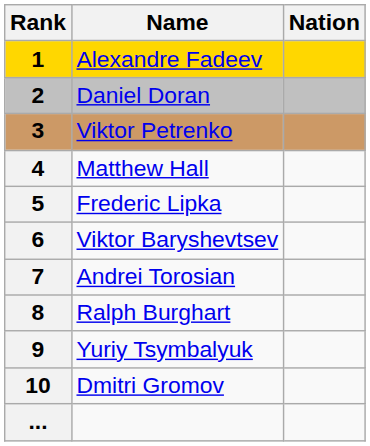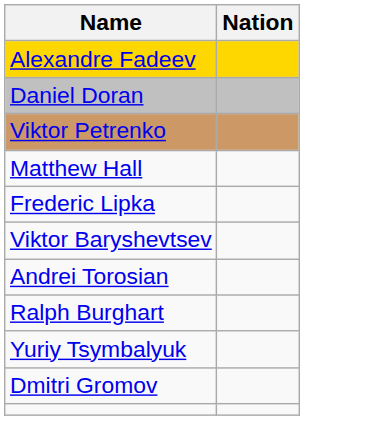- column: Rank | 1 | 2 | 3 | 4 | 5 | 6 | 7 | 8 | 9 | 10 | ...
